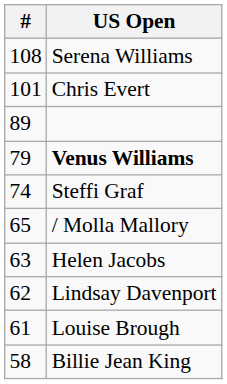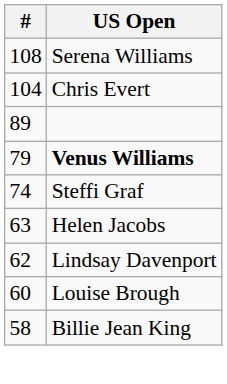Chris Evert | #: 101 -> 104
- row: 65 | / Molla Mallory
Louise Brough | #: 61 -> 60
